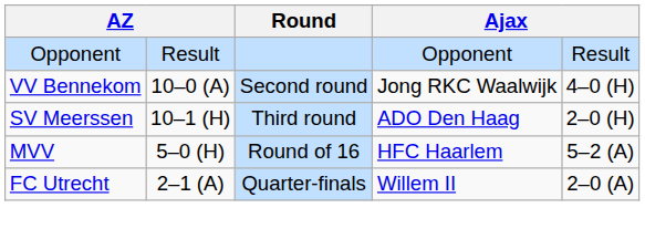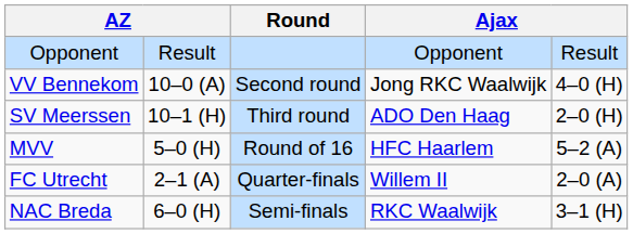+ row: NAC Breda | 6–0 (H) | Semi-finals | RKC Waalwijk | 3–1 (H)
